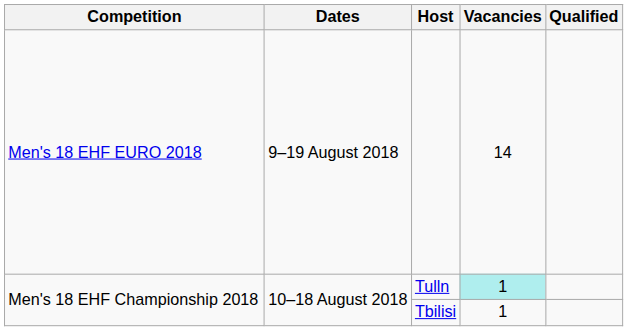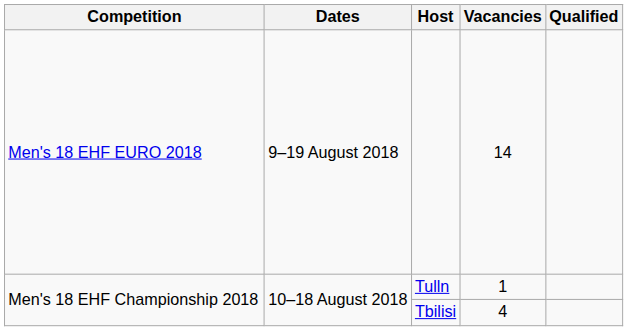Tulln | Vacancies: paleturquoise background -> no background
Tbilisi | Vacancies: 1 -> 4
